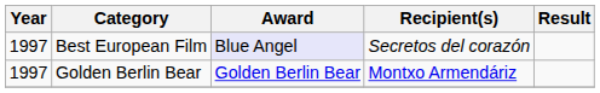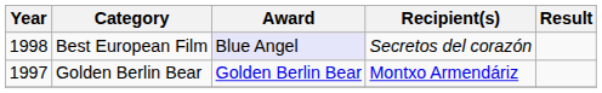Best European Film | Year: 1997 -> 1998
